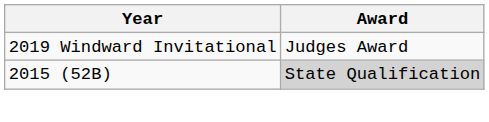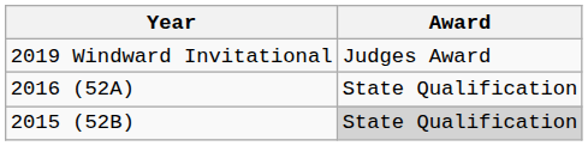+ row: 2016 (52A) | State Qualification
